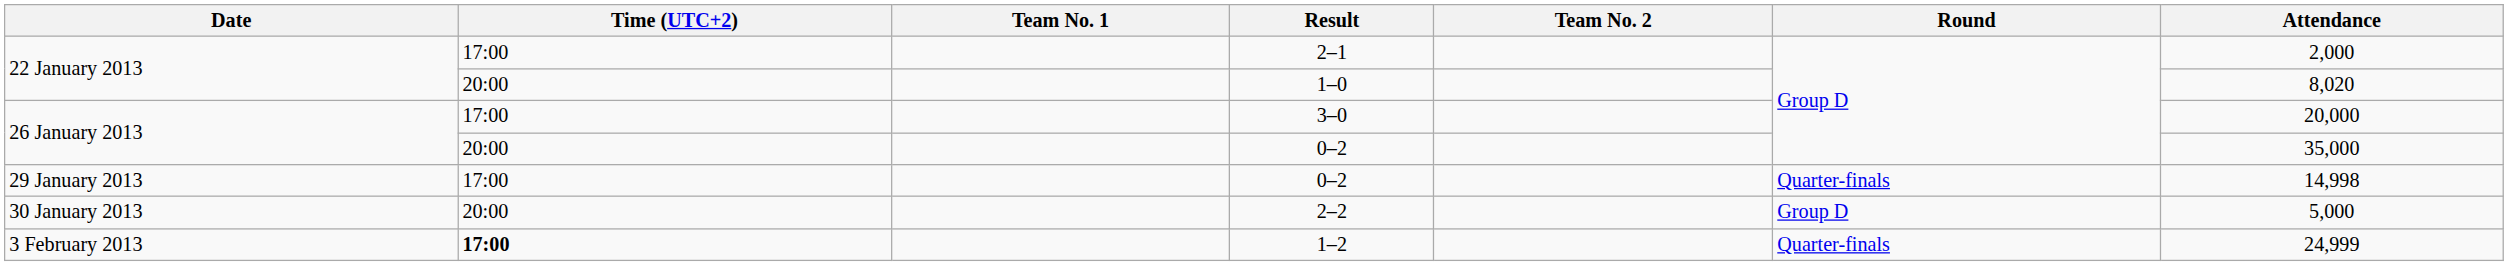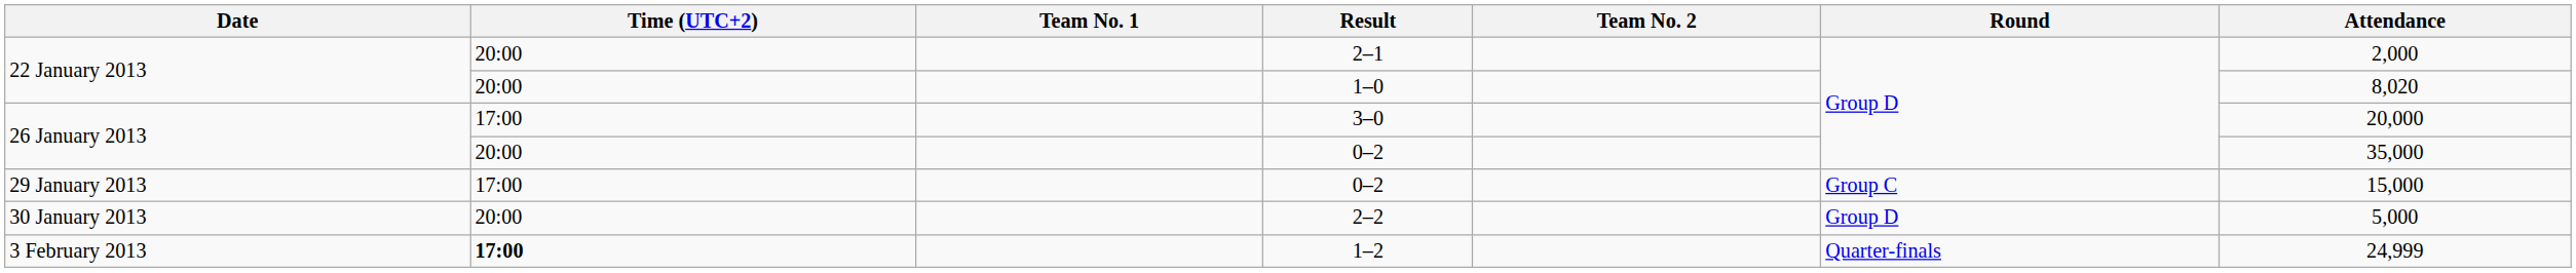2–1 | Time (UTC+2): 17:00 -> 20:00
29 January 2013 / 0–2 | Round: Quarter-finals -> Group C
29 January 2013 / 0–2 | Attendance: 14,998 -> 15,000
